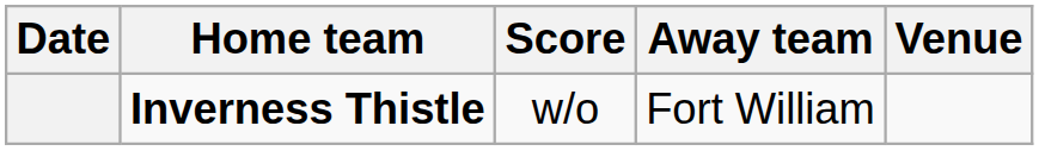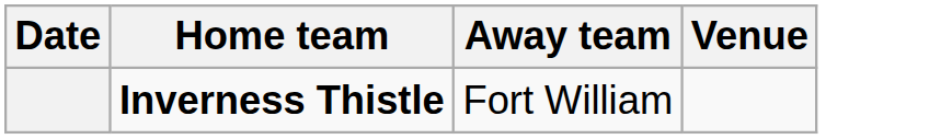- column: Score | w/o
